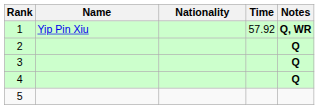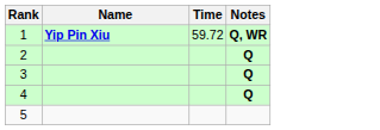- column: Nationality
1 | Name: normal -> bold
1 | Time: 57.92 -> 59.72
